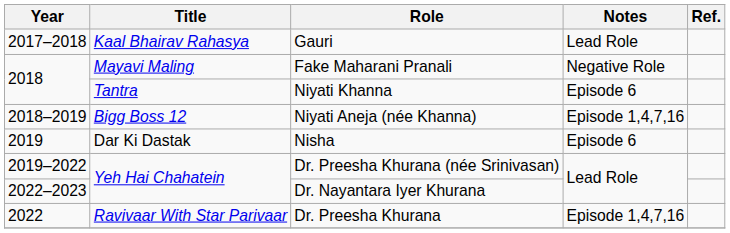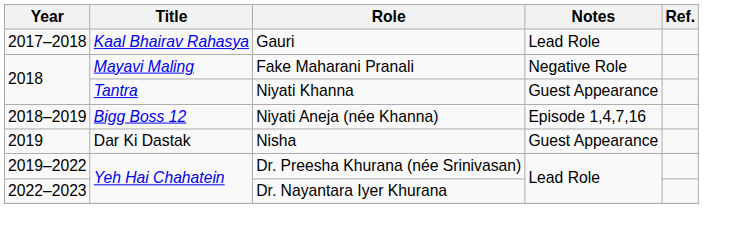Niyati Khanna | Notes: Episode 6 -> Guest Appearance
Nisha | Notes: Episode 6 -> Guest Appearance
- row: 2022 | Ravivaar With Star Parivaar | Dr. Preesha Khurana | Episode 1,4,7,16
